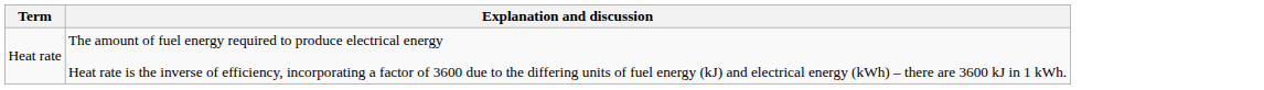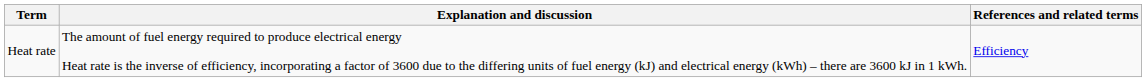+ column: References and related terms | Efficiency
